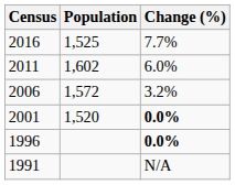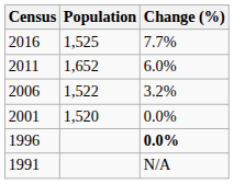2011 | Population: 1,602 -> 1,652
2006 | Population: 1,572 -> 1,522
2001 | Change (%): bold -> normal
